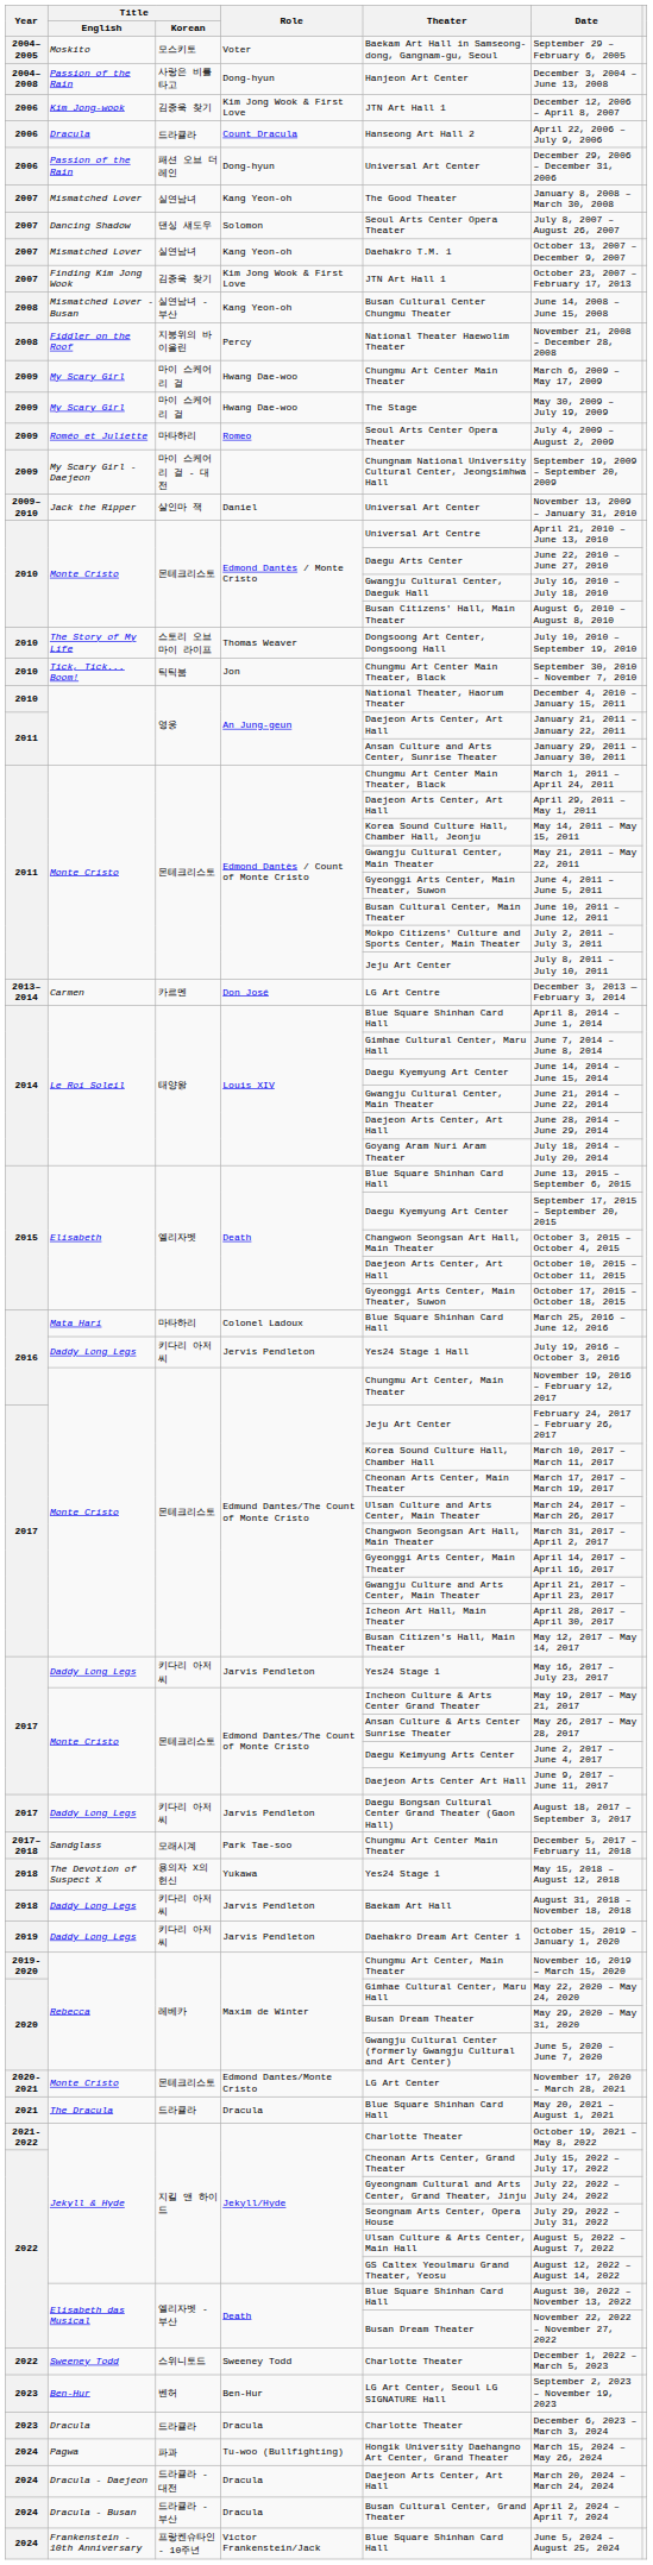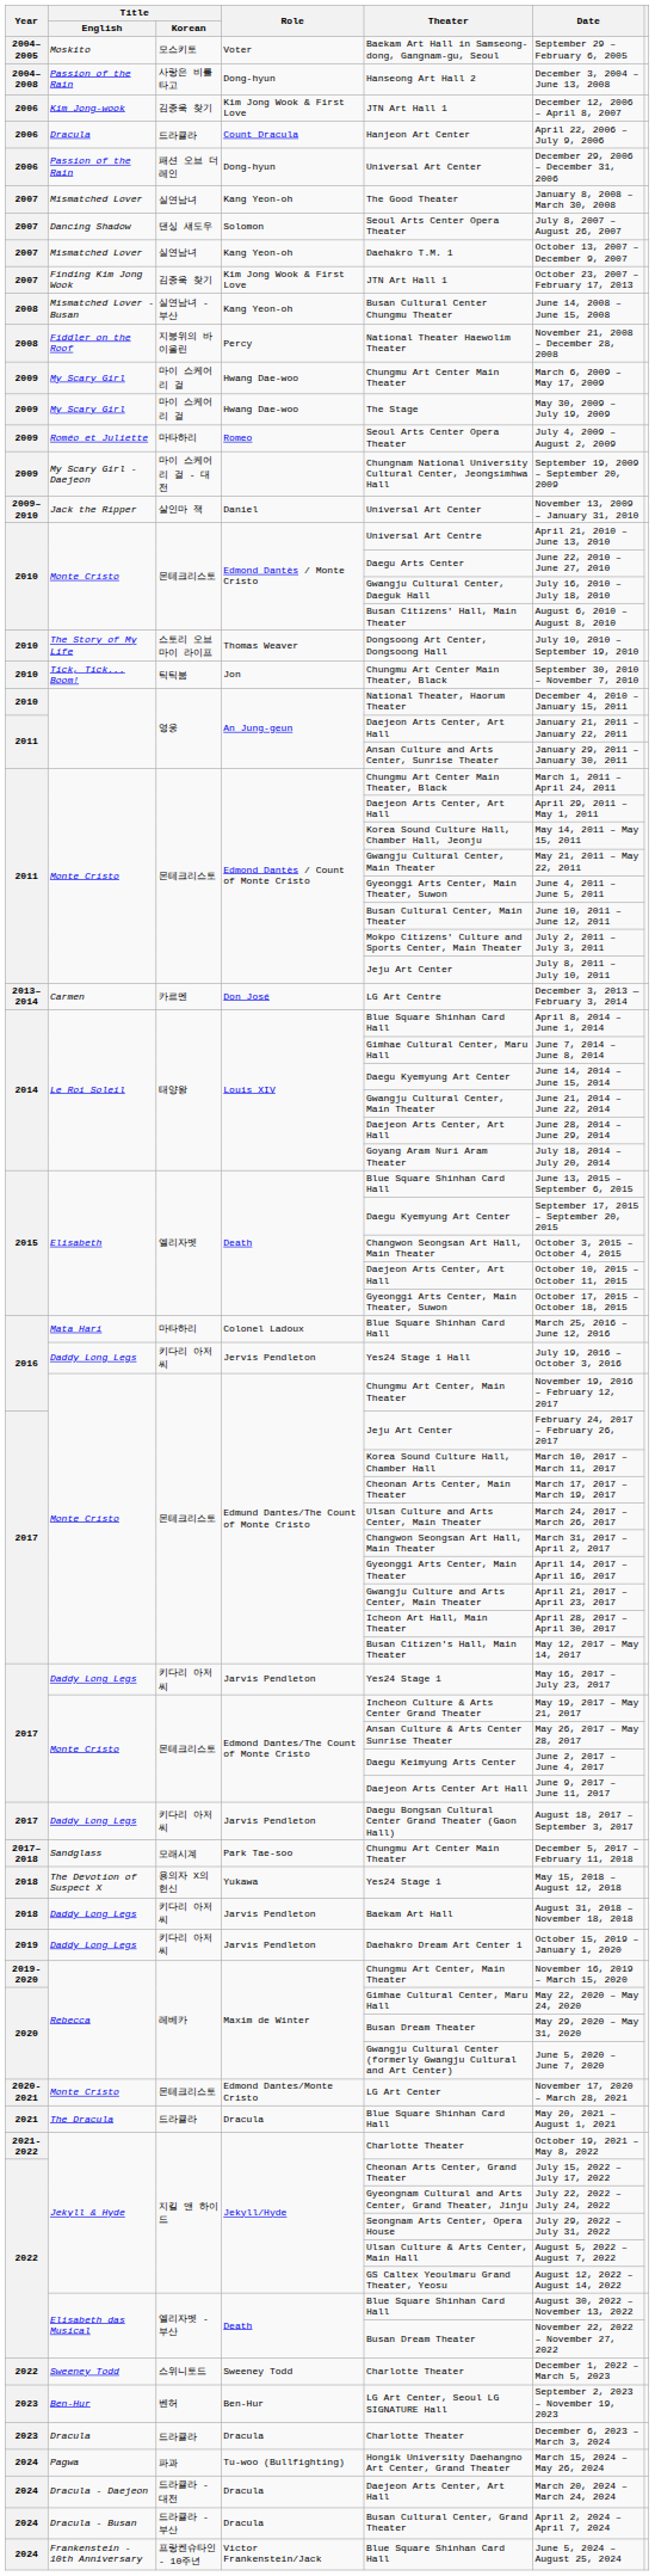2004–2008 / Passion of the Rain | Theater: Hanjeon Art Center -> Hanseong Art Hall 2
2006 / Dracula | Theater: Hanseong Art Hall 2 -> Hanjeon Art Center
